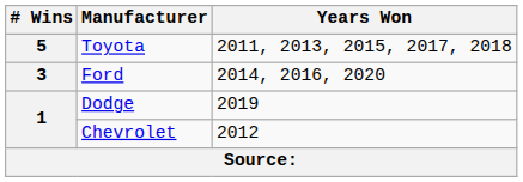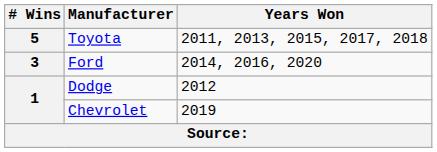Dodge | Years Won: 2019 -> 2012
Chevrolet | Years Won: 2012 -> 2019
